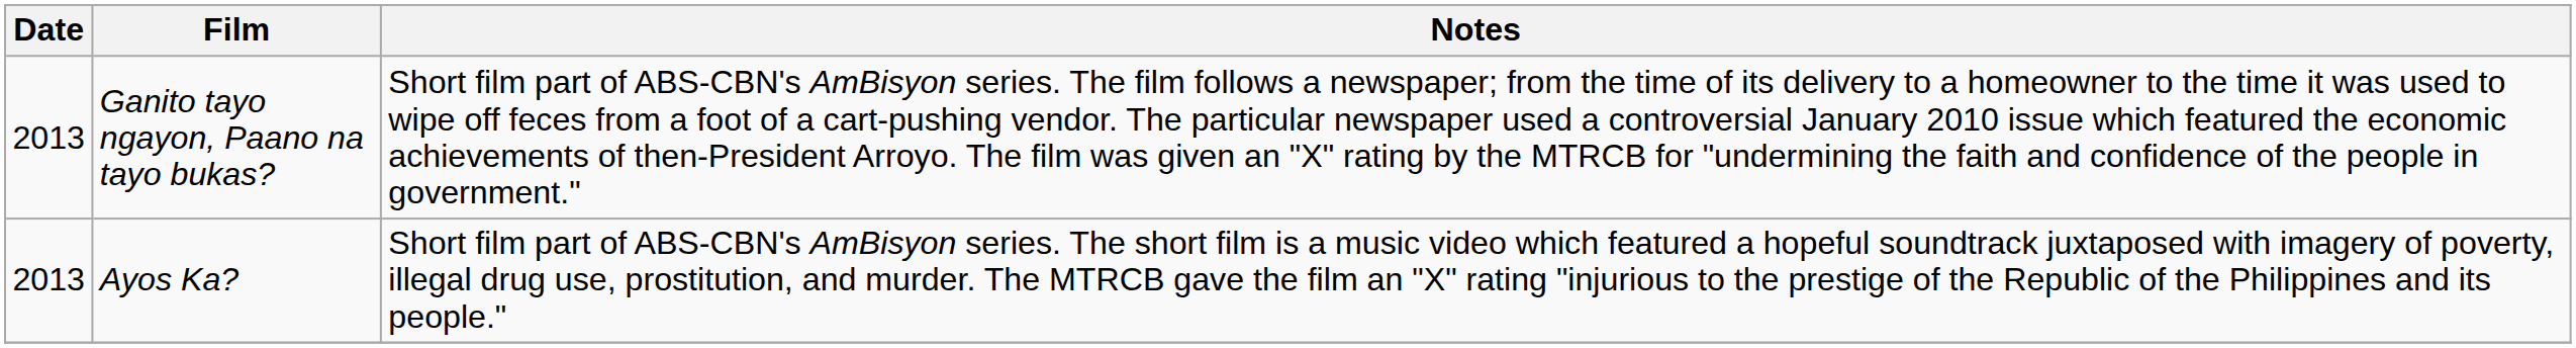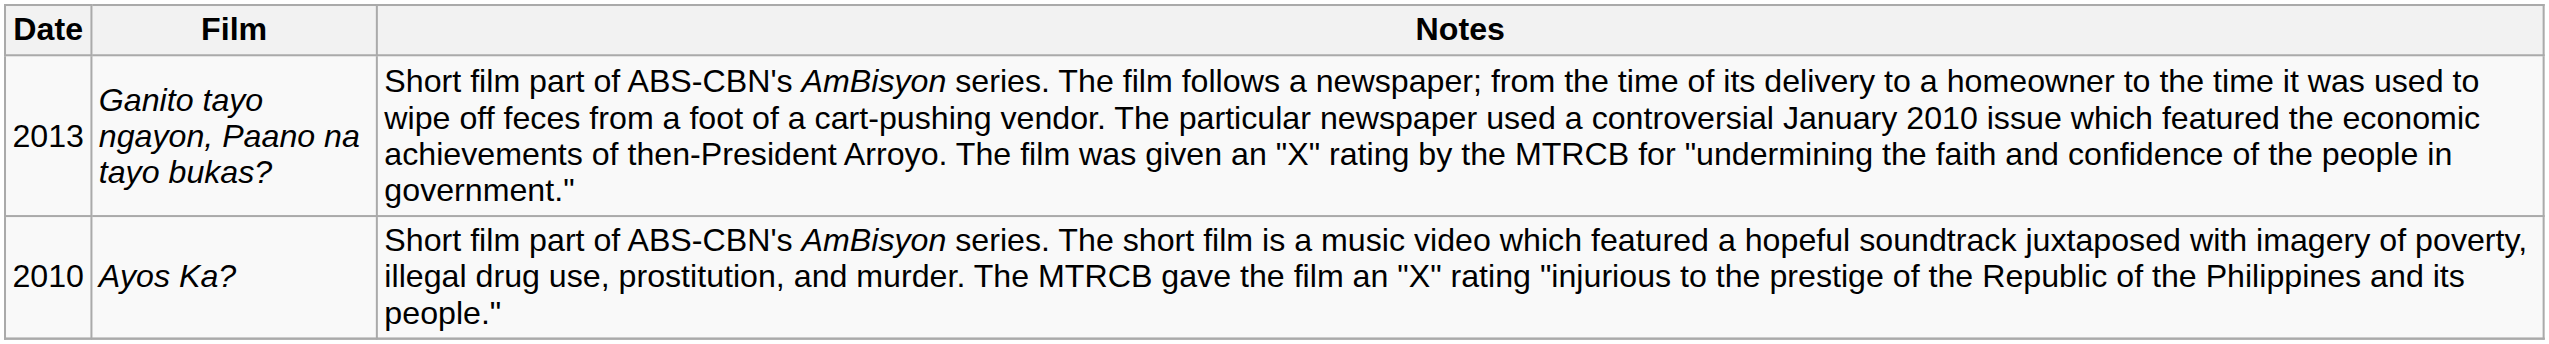Ayos Ka? | Date: 2013 -> 2010
